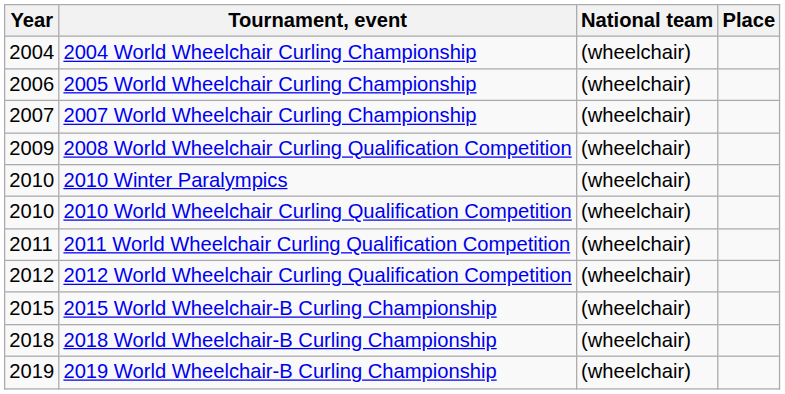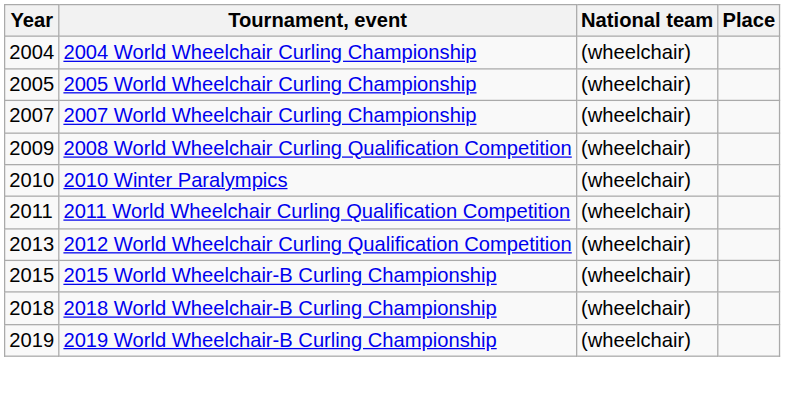2005 World Wheelchair Curling Championship | Year: 2006 -> 2005
- row: 2010 | 2010 World Wheelchair Curling Qualification Competition | (wheelchair)
2012 World Wheelchair Curling Qualification Competition | Year: 2012 -> 2013
